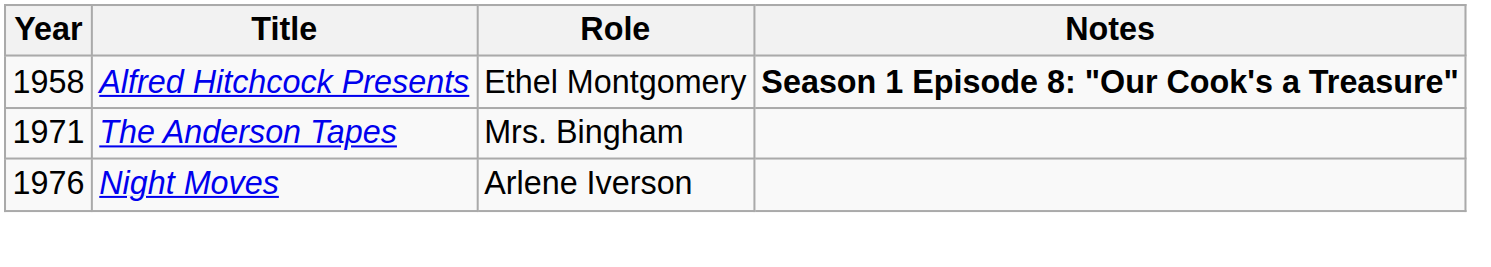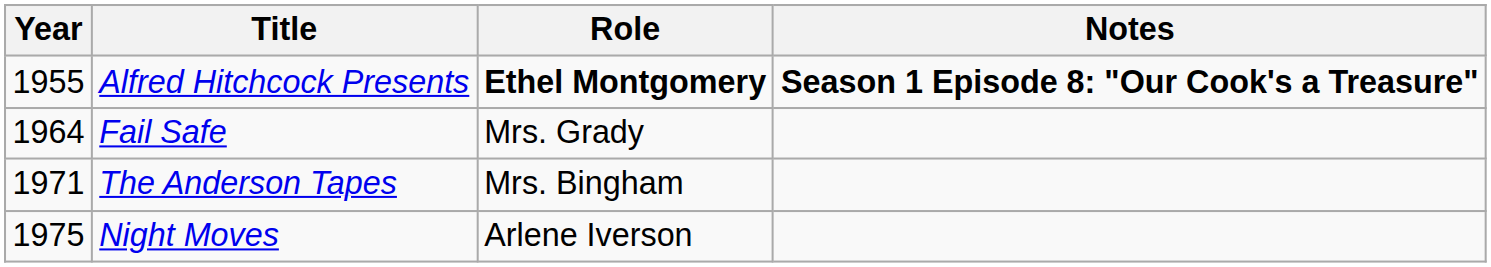Alfred Hitchcock Presents | Year: 1958 -> 1955
Alfred Hitchcock Presents | Role: normal -> bold
+ row: 1964 | Fail Safe | Mrs. Grady
Night Moves | Year: 1976 -> 1975
